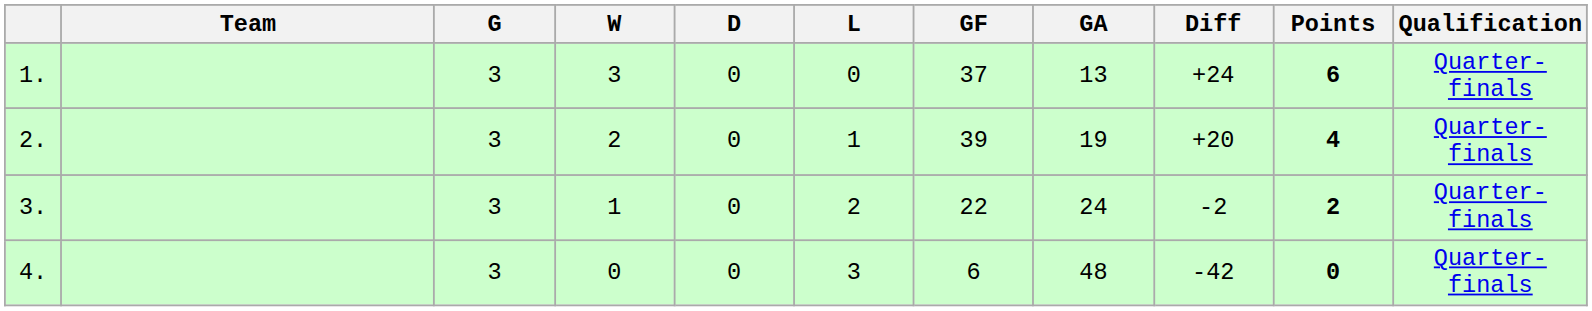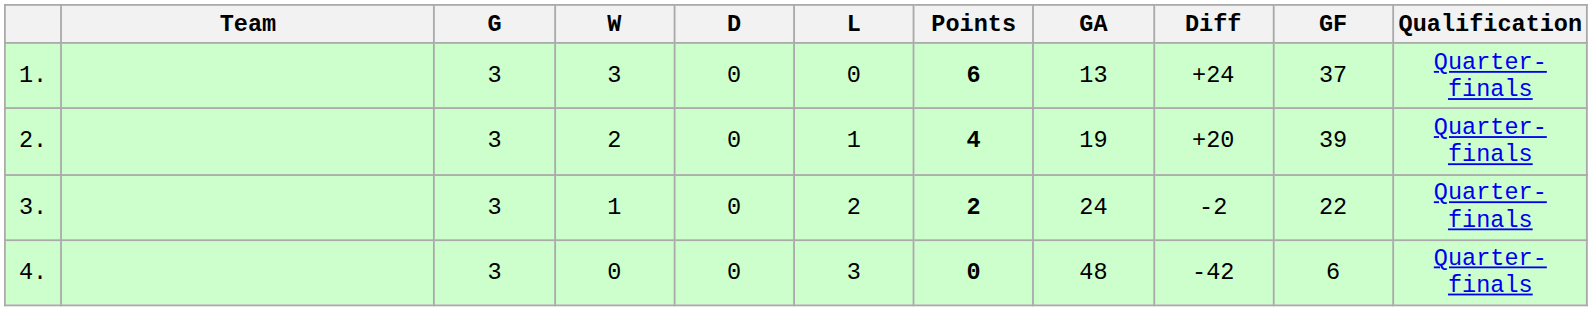columns swapped: GF <-> Points
